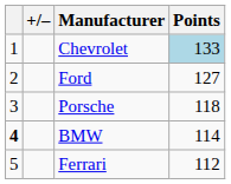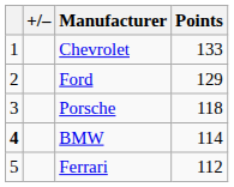Chevrolet | Points: lightblue background -> no background
Ford | Points: 127 -> 129
